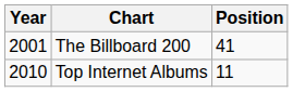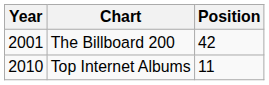The Billboard 200 | Position: 41 -> 42
